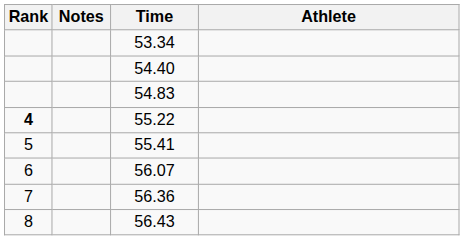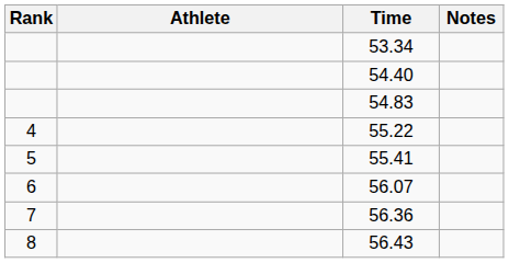columns swapped: Athlete <-> Notes
55.22 | Rank: bold -> normal
